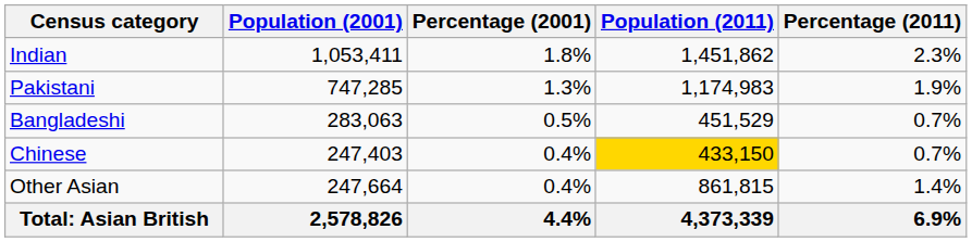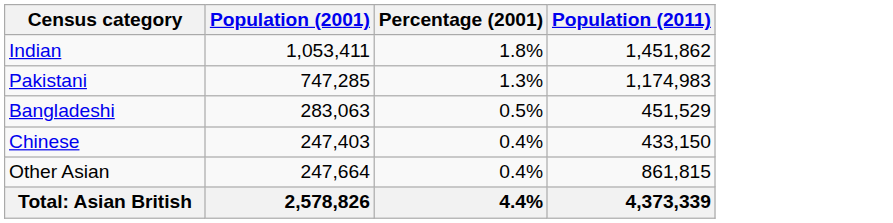- column: Percentage (2011) | 2.3% | 1.9% | 0.7% | 0.7% | 1.4% | 6.9%
Chinese | Population (2011): gold background -> no background
